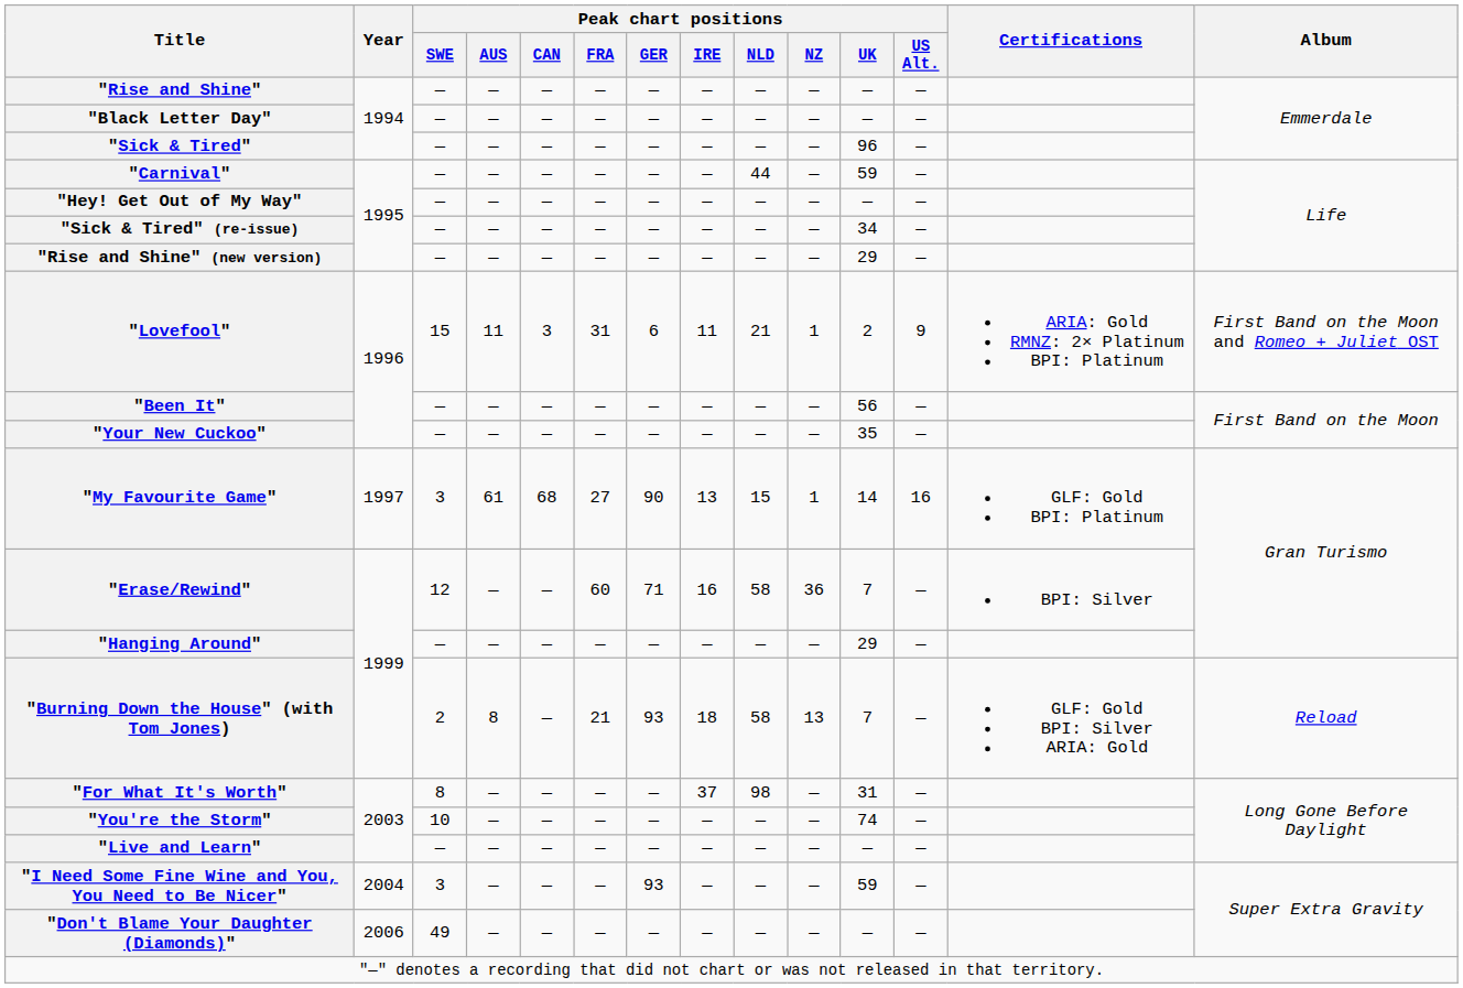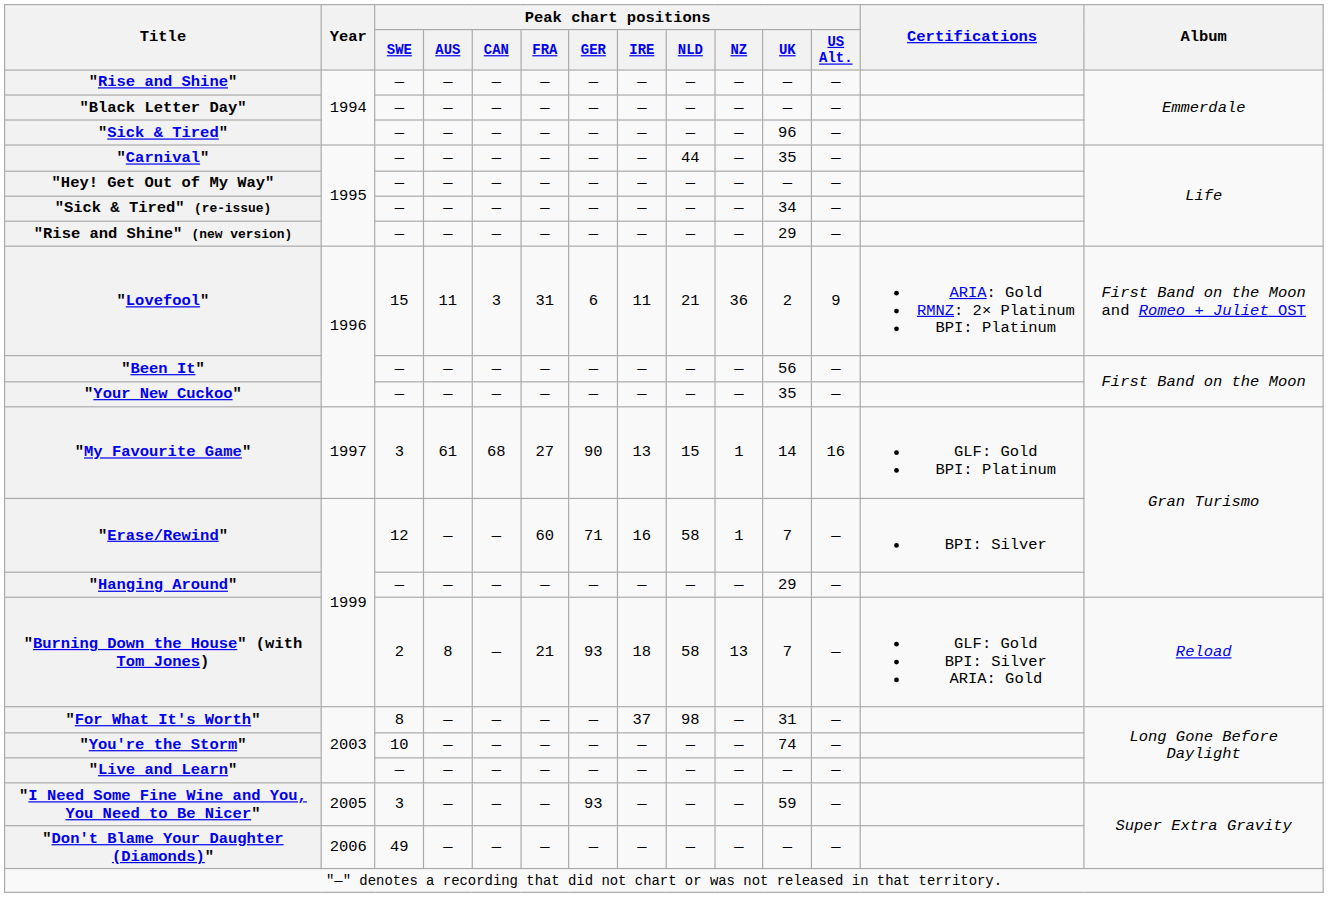"Carnival" | Peak chart positions / UK: 59 -> 35
"Lovefool" | Peak chart positions / NZ: 1 -> 36
"Erase/Rewind" | Peak chart positions / NZ: 36 -> 1
"I Need Some Fine Wine and You, You Need to Be Nicer" | Year: 2004 -> 2005
